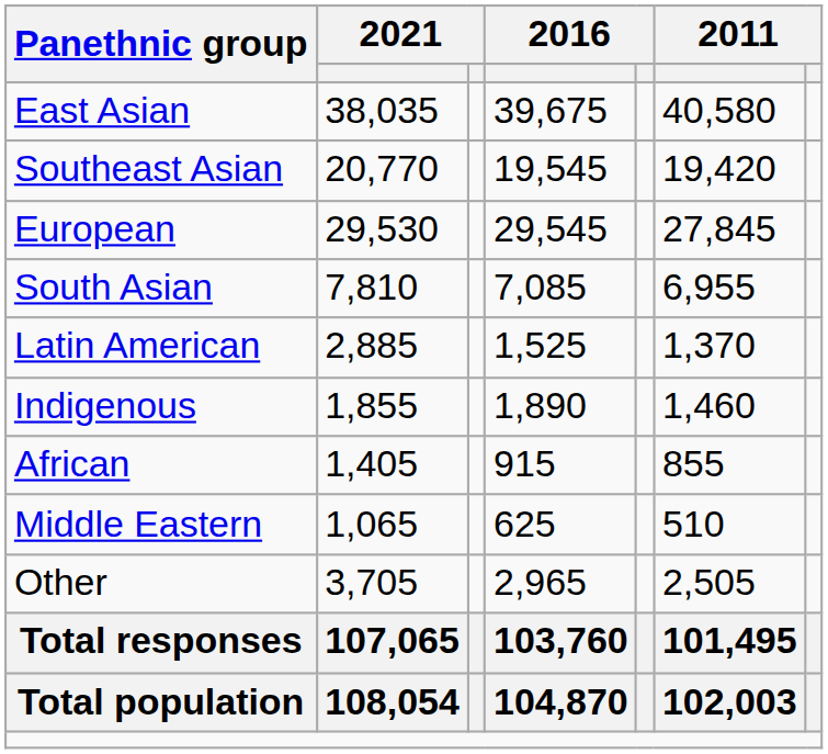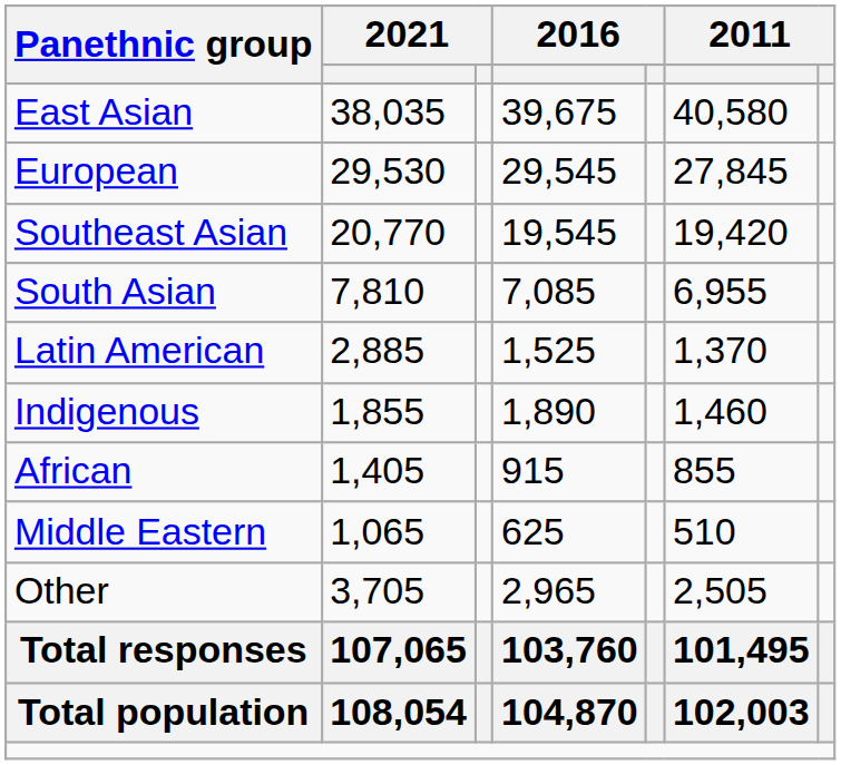rows swapped: European <-> Southeast Asian
